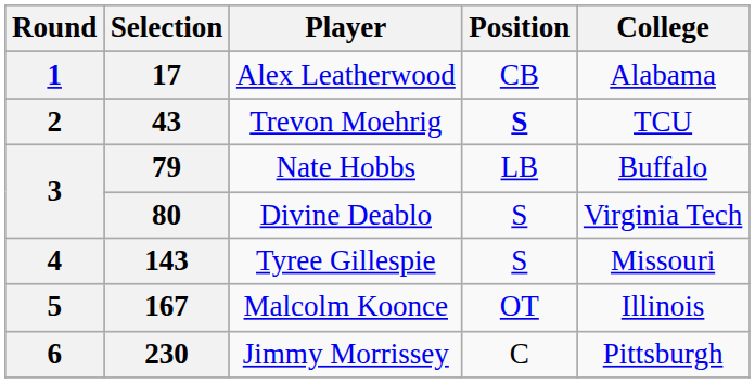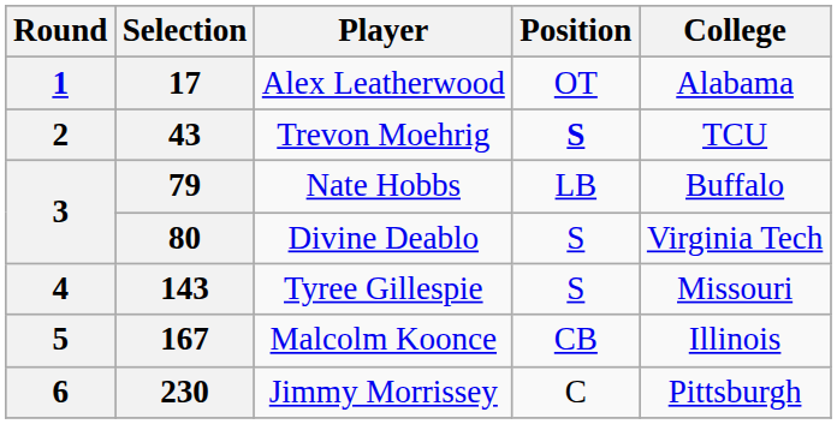17 | Position: CB -> OT
167 | Position: OT -> CB
